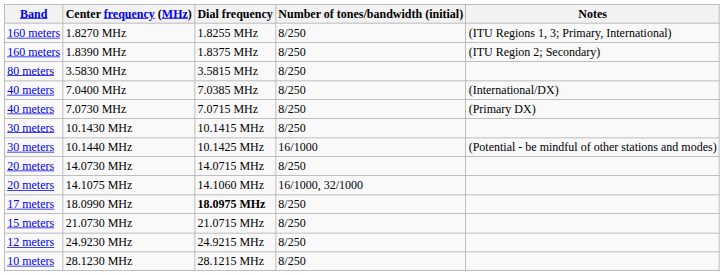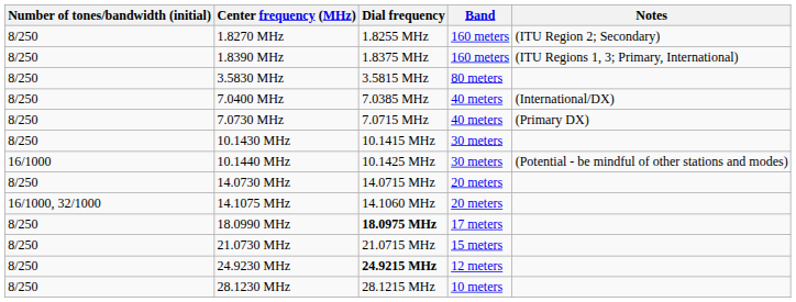columns swapped: Band <-> Number of tones/bandwidth (initial)
1.8270 MHz | Notes: (ITU Regions 1, 3; Primary, International) -> (ITU Region 2; Secondary)
1.8390 MHz | Notes: (ITU Region 2; Secondary) -> (ITU Regions 1, 3; Primary, International)
24.9230 MHz | Dial frequency: normal -> bold
